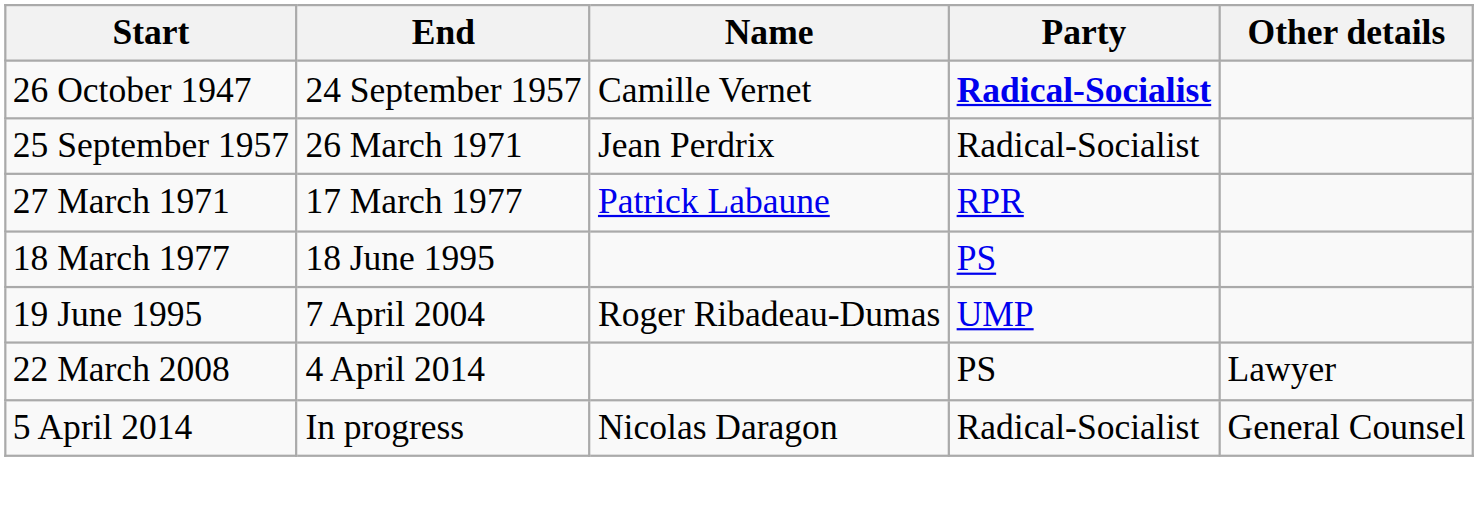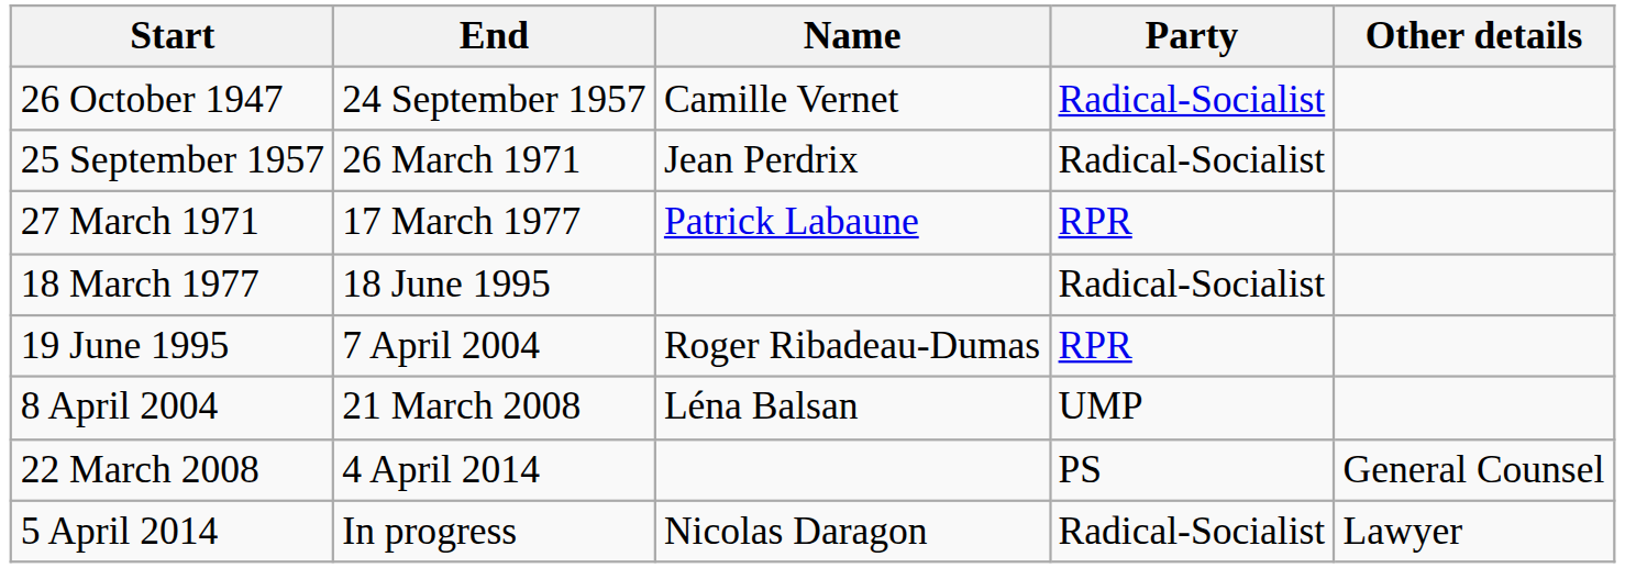26 October 1947 | Party: bold -> normal
18 March 1977 | Party: PS -> Radical-Socialist
19 June 1995 | Party: UMP -> RPR
+ row: 8 April 2004 | 21 March 2008 | Léna Balsan | UMP
22 March 2008 | Other details: Lawyer -> General Counsel
5 April 2014 | Other details: General Counsel -> Lawyer
